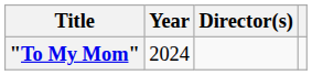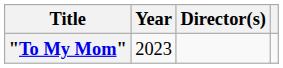"To My Mom" | Year: 2024 -> 2023
